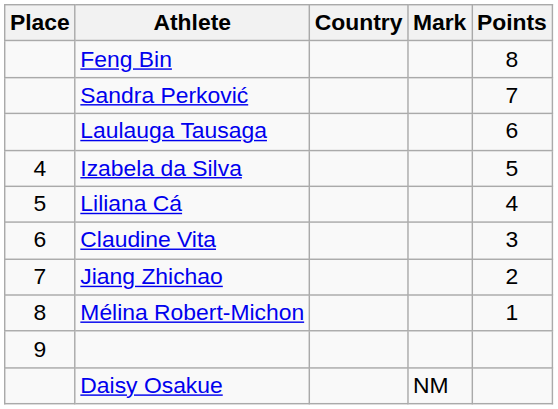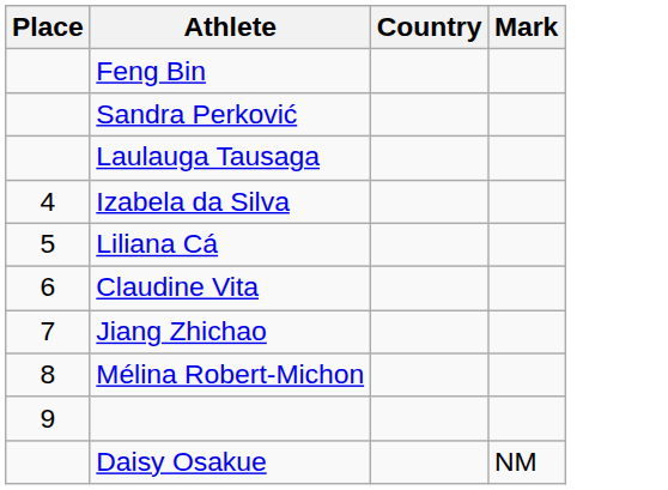- column: Points | 8 | 7 | 6 | 5 | 4 | 3 | 2 | 1
